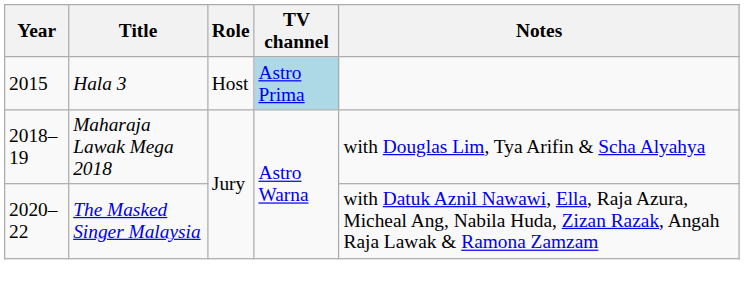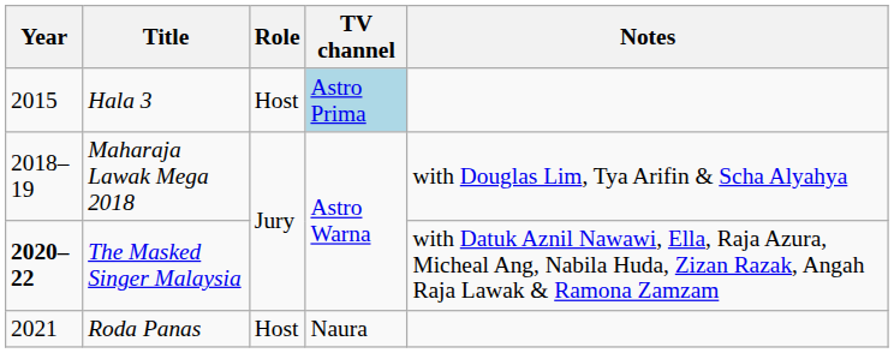The Masked Singer Malaysia | Year: normal -> bold
+ row: 2021 | Roda Panas | Host | Naura
